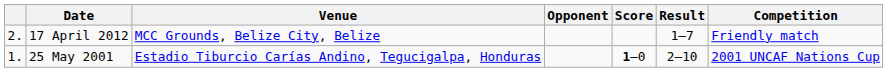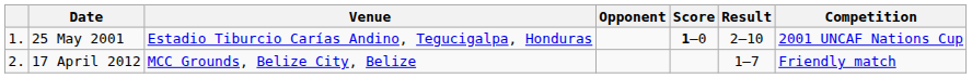rows swapped: 25 May 2001 <-> 17 April 2012
